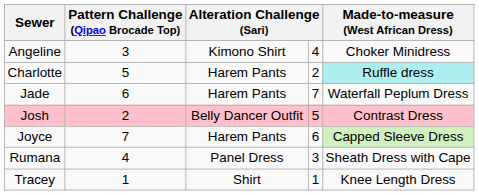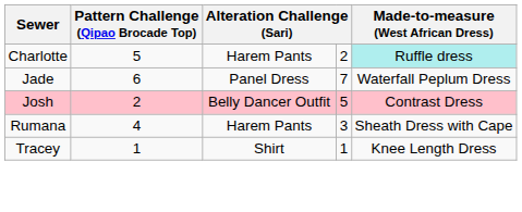- row: Angeline | 3 | Kimono Shirt | 4 | Choker Minidress
Jade | column 3: Harem Pants -> Panel Dress
- row: Joyce | 7 | Harem Pants | 6 | Capped Sleeve Dress
Rumana | column 3: Panel Dress -> Harem Pants
